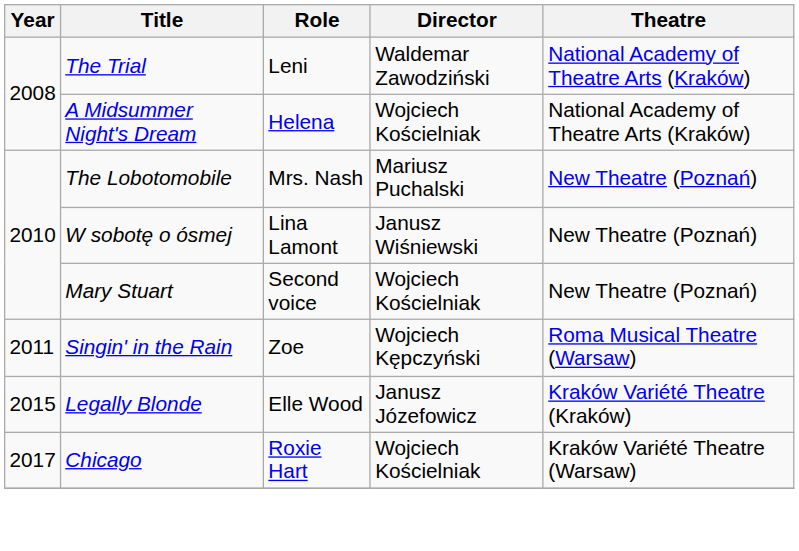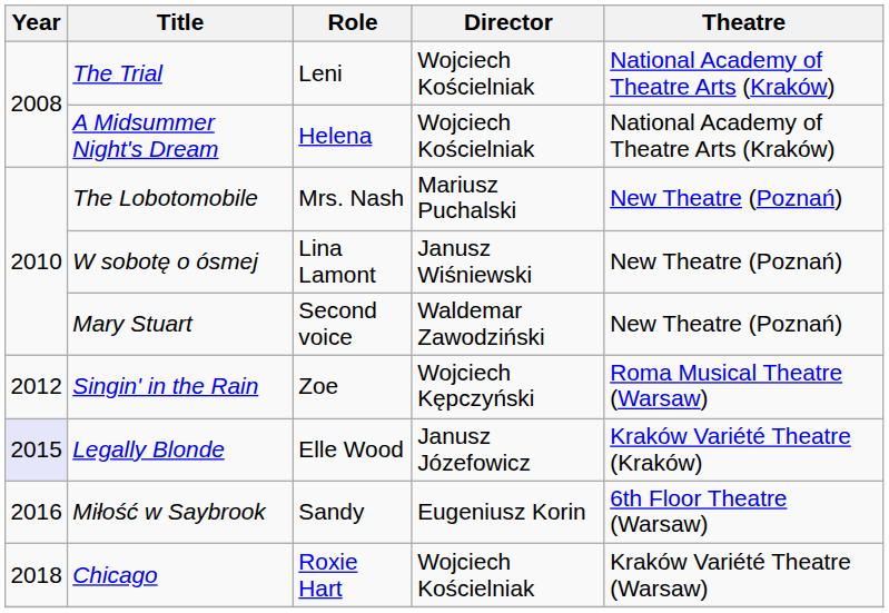The Trial | Director: Waldemar Zawodziński -> Wojciech Kościelniak
Mary Stuart | Director: Wojciech Kościelniak -> Waldemar Zawodziński
Singin' in the Rain | Year: 2011 -> 2012
Legally Blonde | Year: no background -> lavender background
+ row: 2016 | Miłość w Saybrook | Sandy | Eugeniusz Korin | 6th Floor Theatre (Warsaw)
Chicago | Year: 2017 -> 2018
